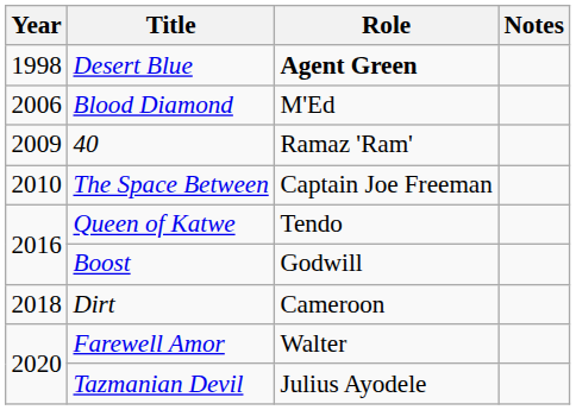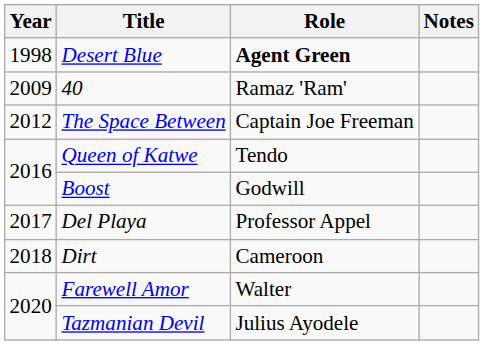- row: 2006 | Blood Diamond | M'Ed
The Space Between | Year: 2010 -> 2012
+ row: 2017 | Del Playa | Professor Appel
